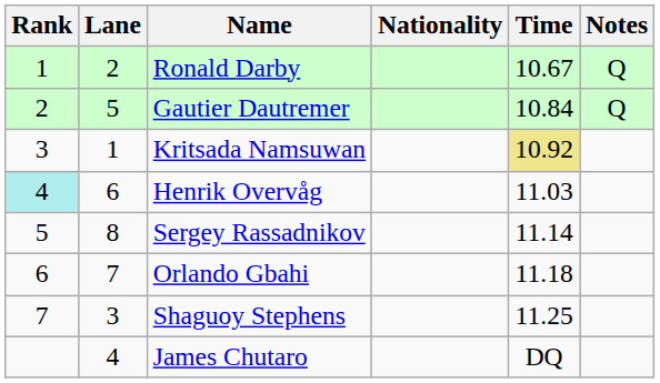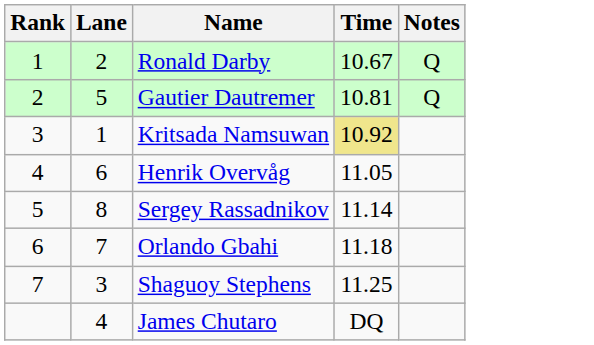- column: Nationality
Gautier Dautremer | Time: 10.84 -> 10.81
Henrik Overvåg | Rank: paleturquoise background -> no background
Henrik Overvåg | Time: 11.03 -> 11.05
